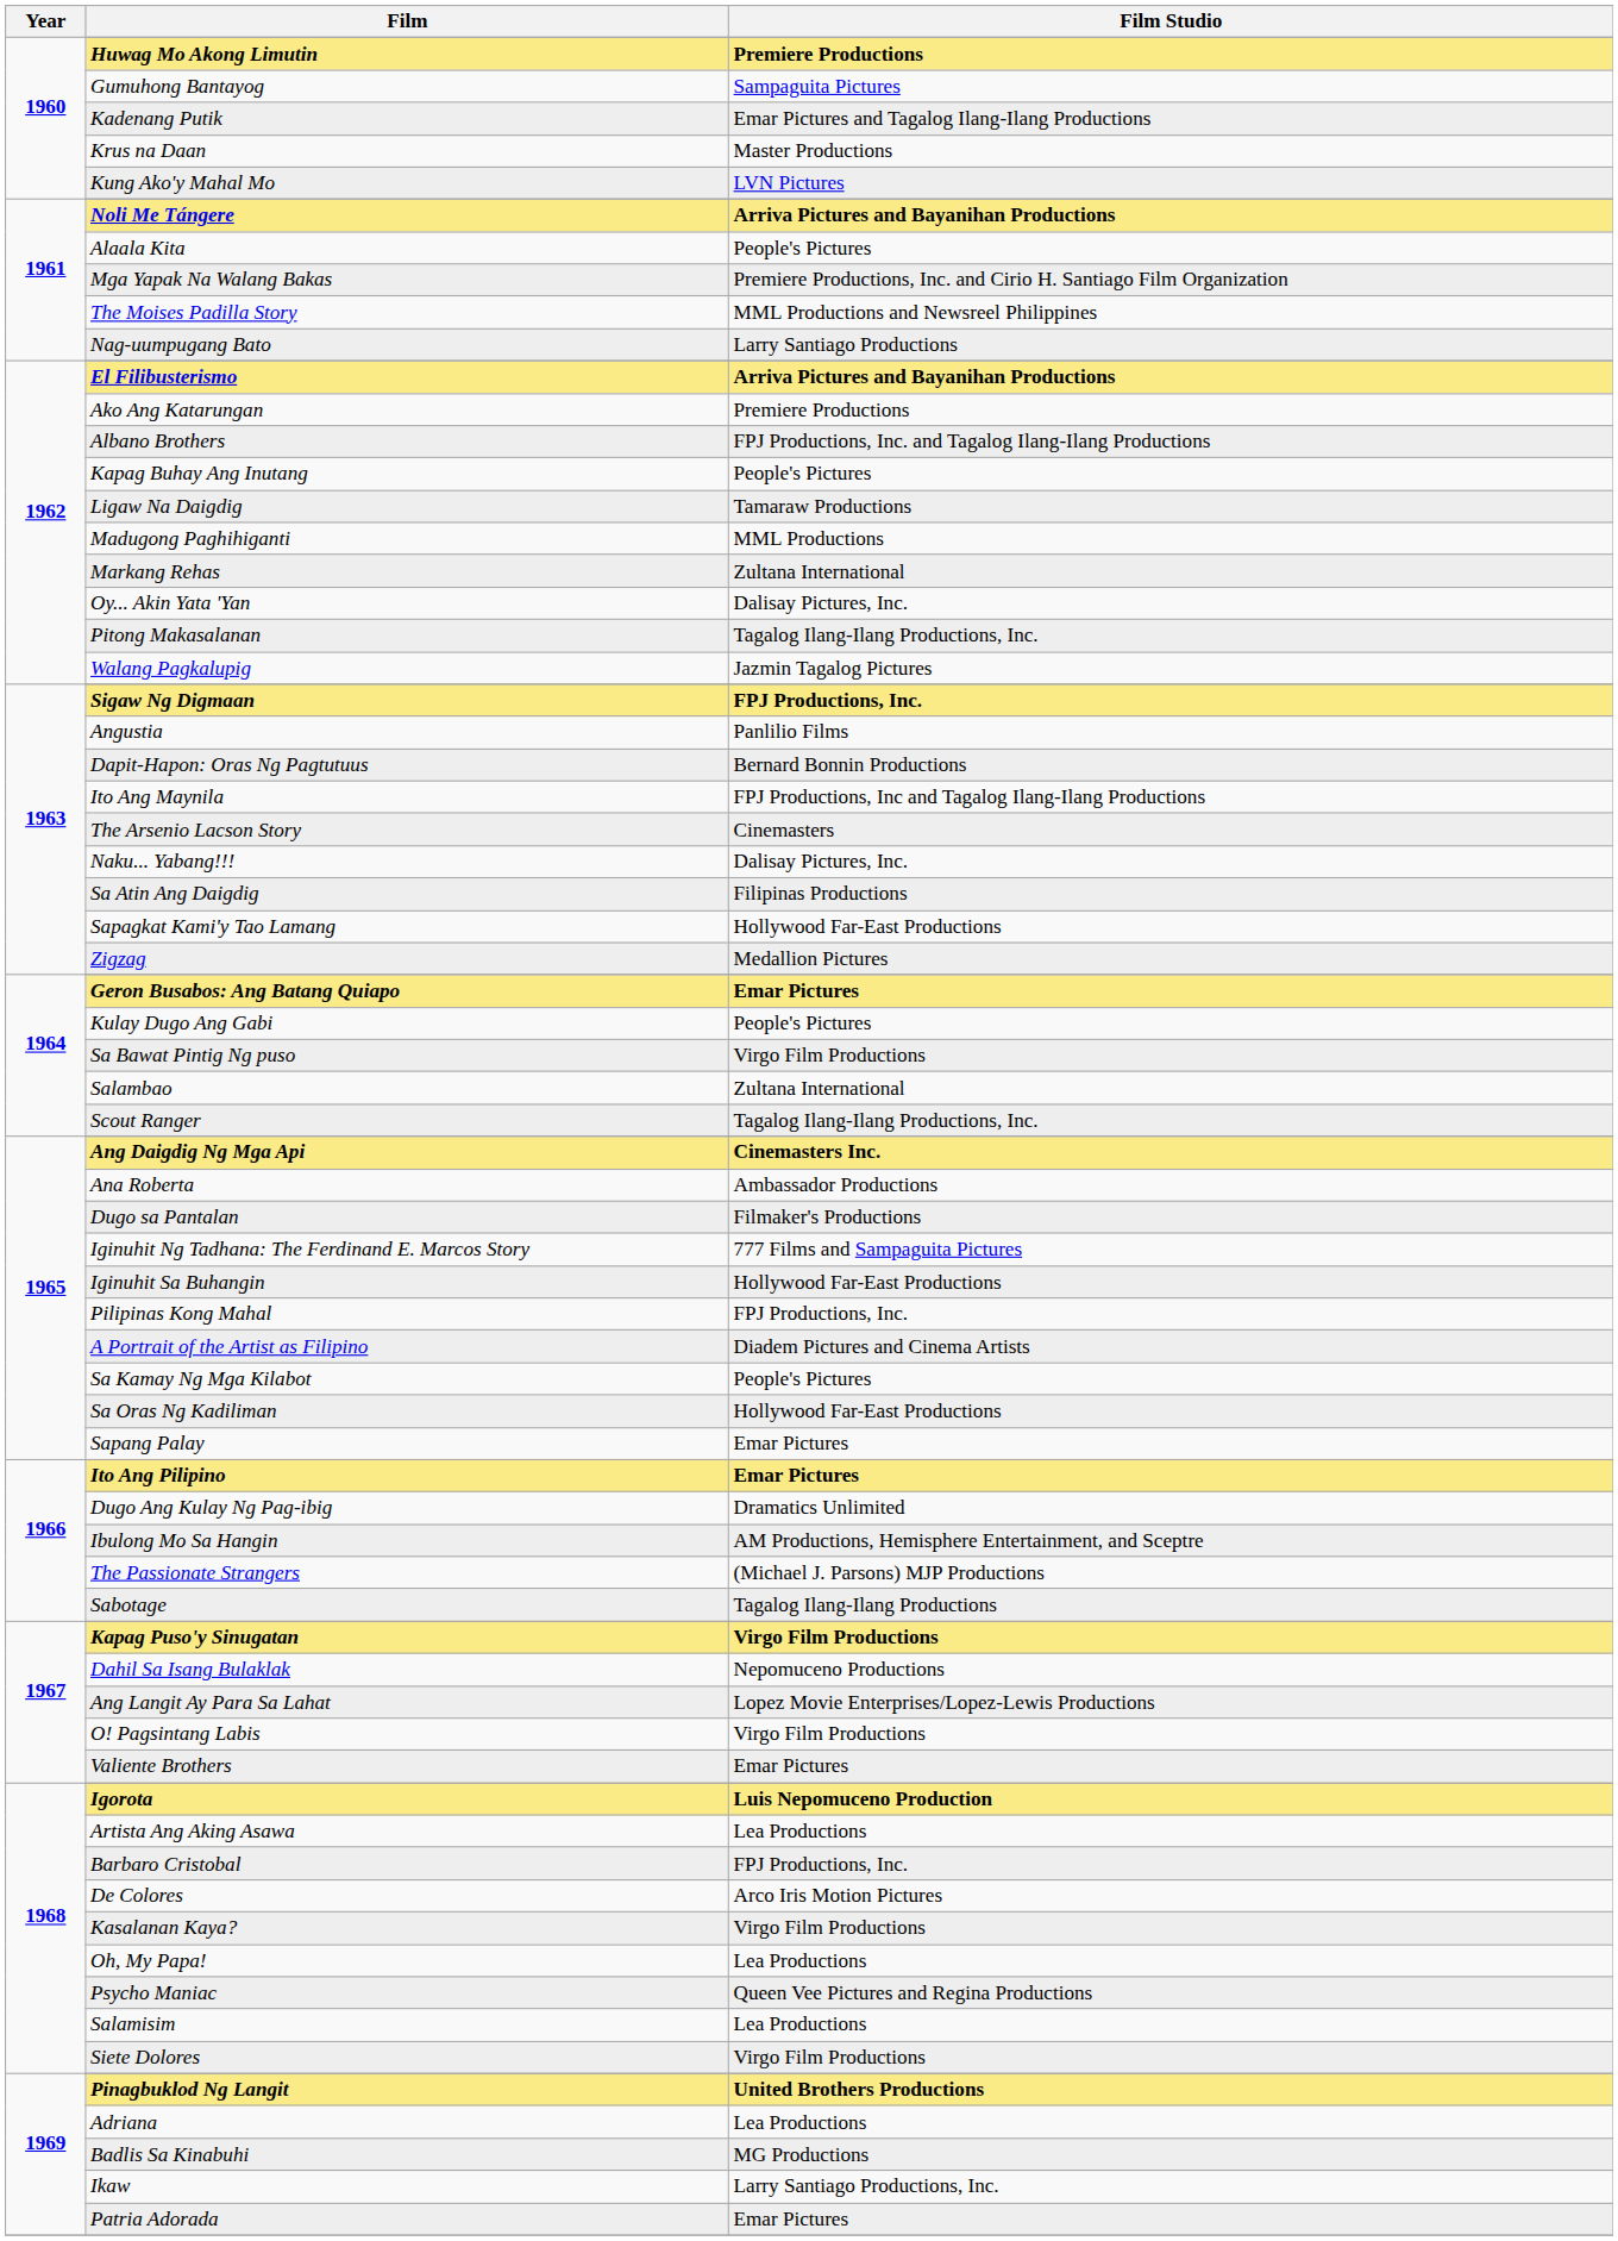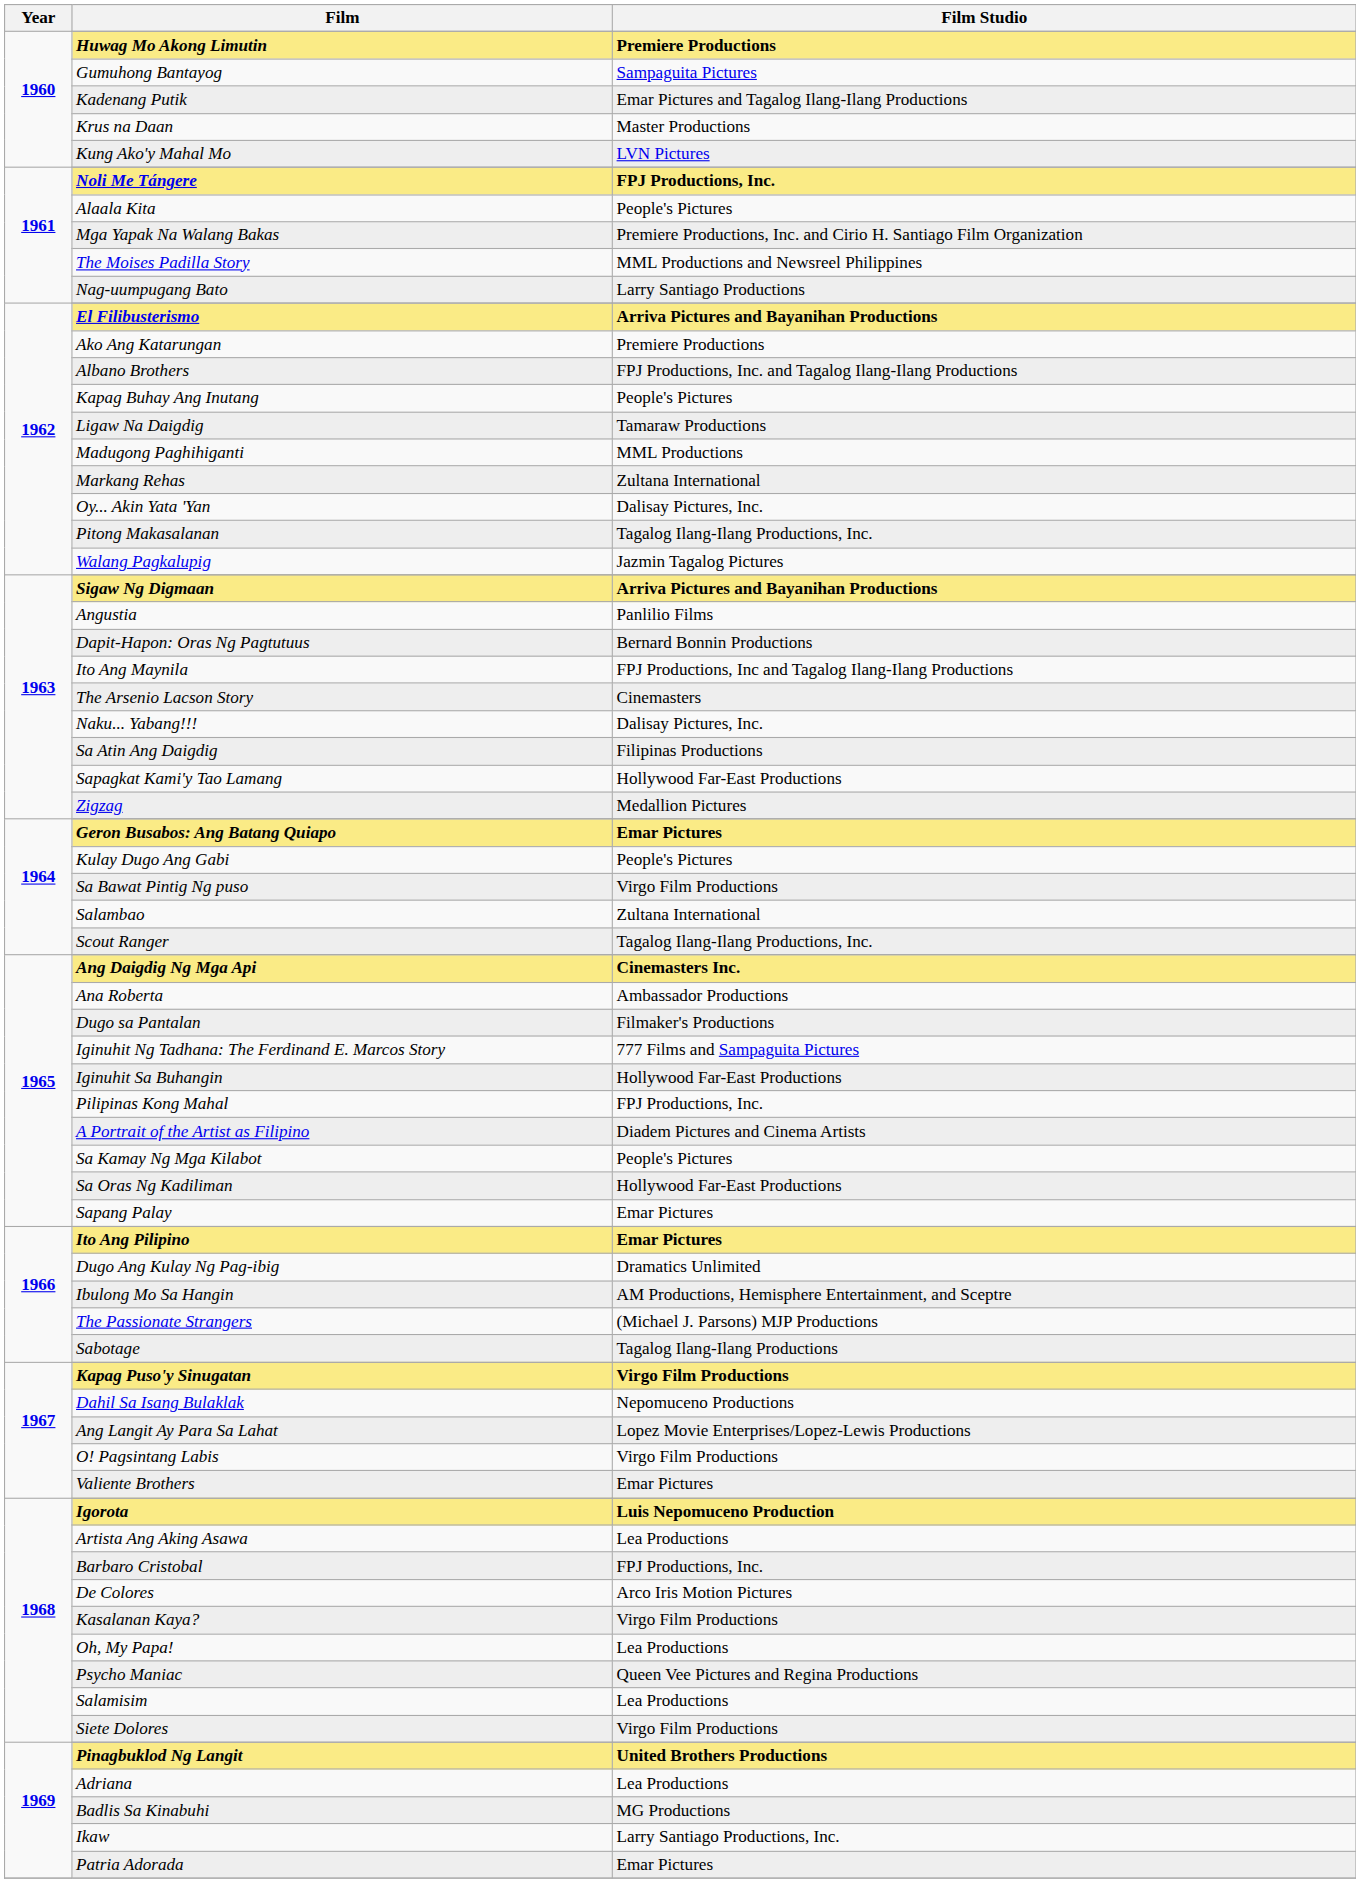Noli Me Tángere | Film Studio: Arriva Pictures and Bayanihan Productions -> FPJ Productions, Inc.
Sigaw Ng Digmaan | Film Studio: FPJ Productions, Inc. -> Arriva Pictures and Bayanihan Productions
